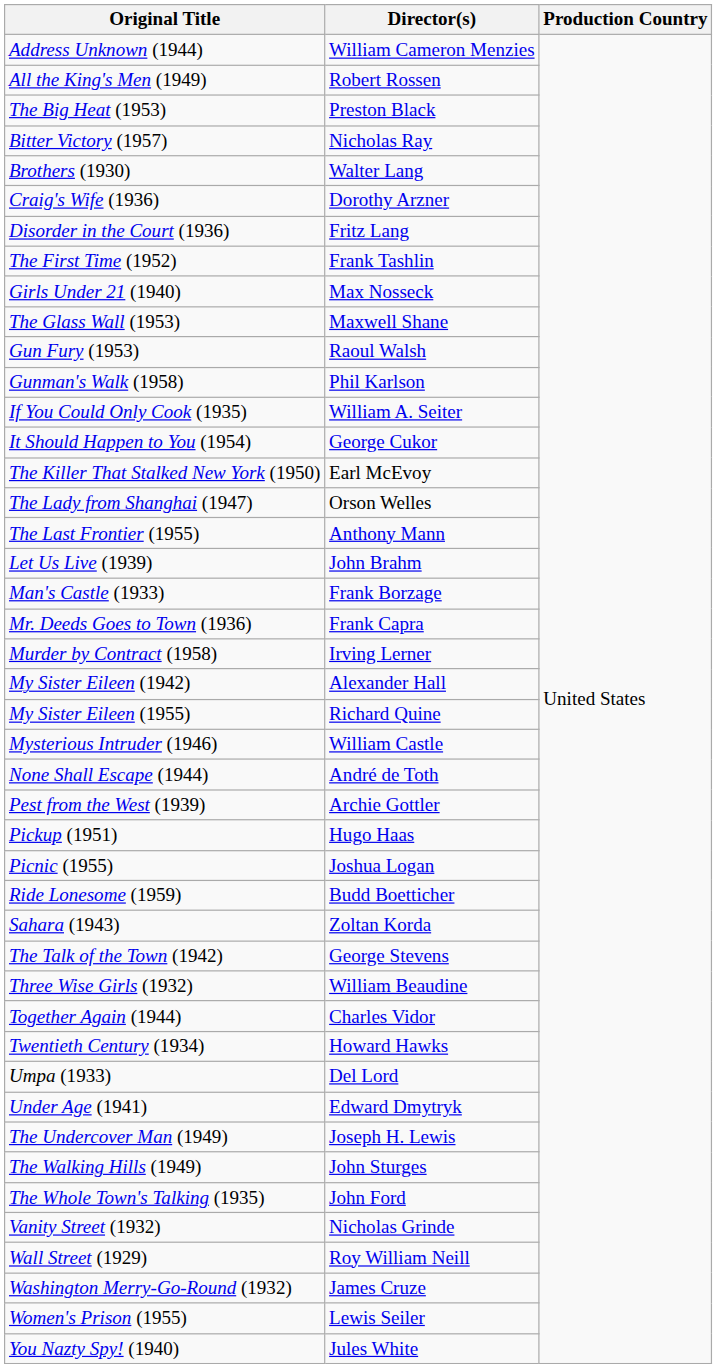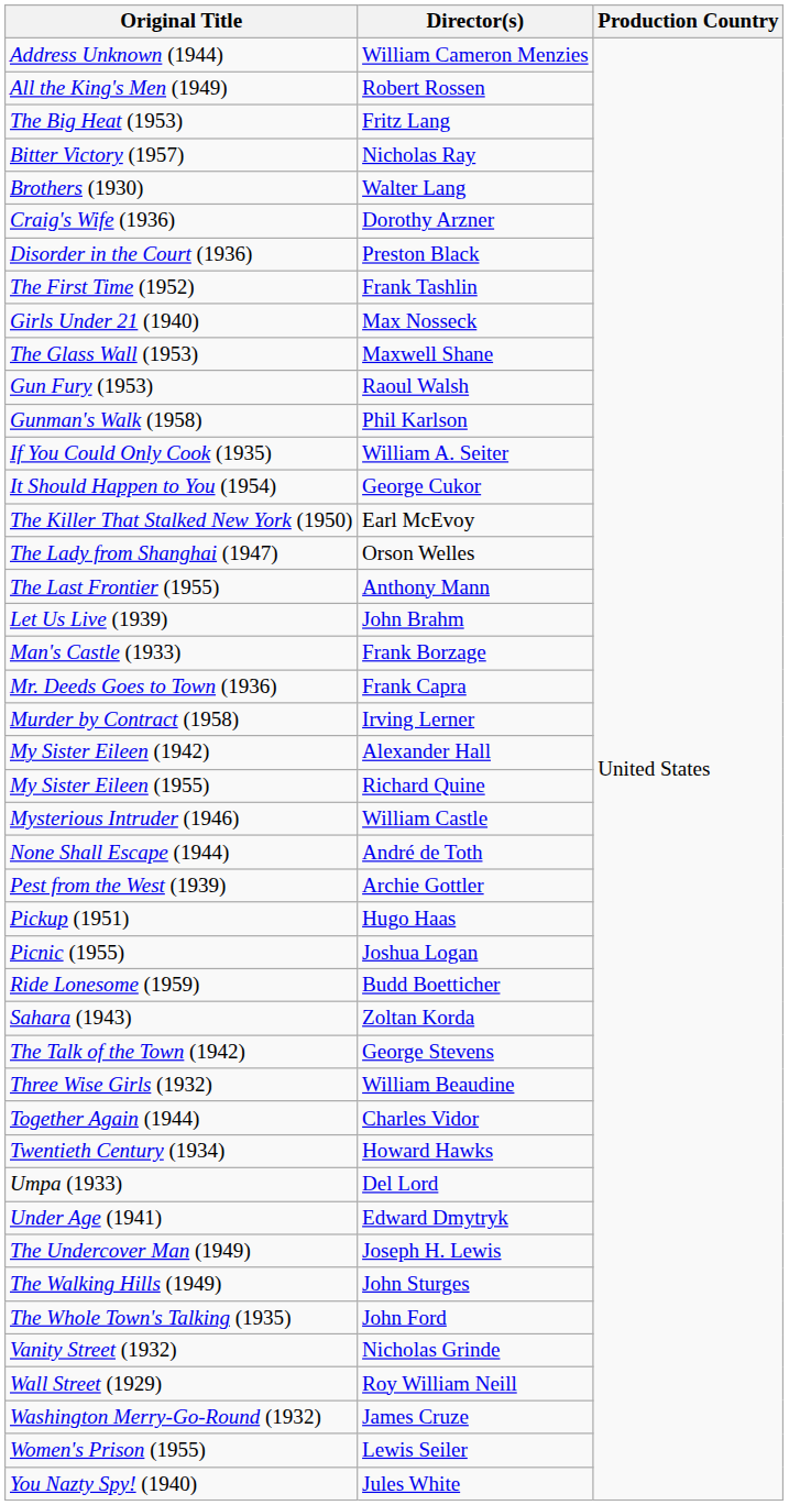The Big Heat (1953) | Director(s): Preston Black -> Fritz Lang
Disorder in the Court (1936) | Director(s): Fritz Lang -> Preston Black
